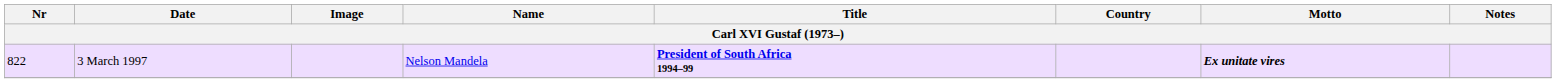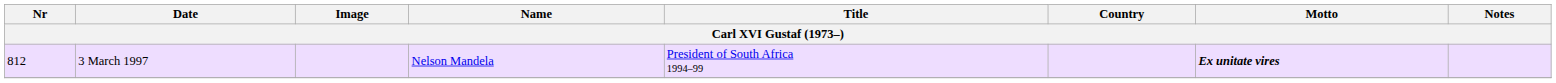3 March 1997 | Nr: 822 -> 812
3 March 1997 | Title: bold -> normal
